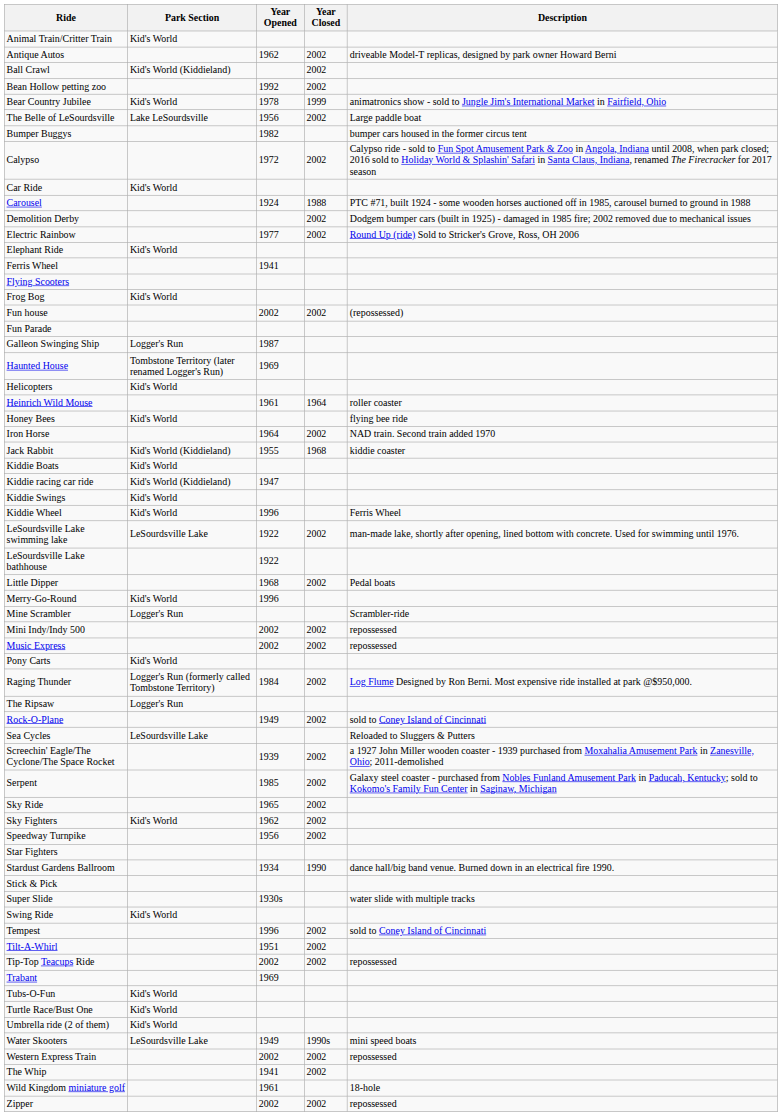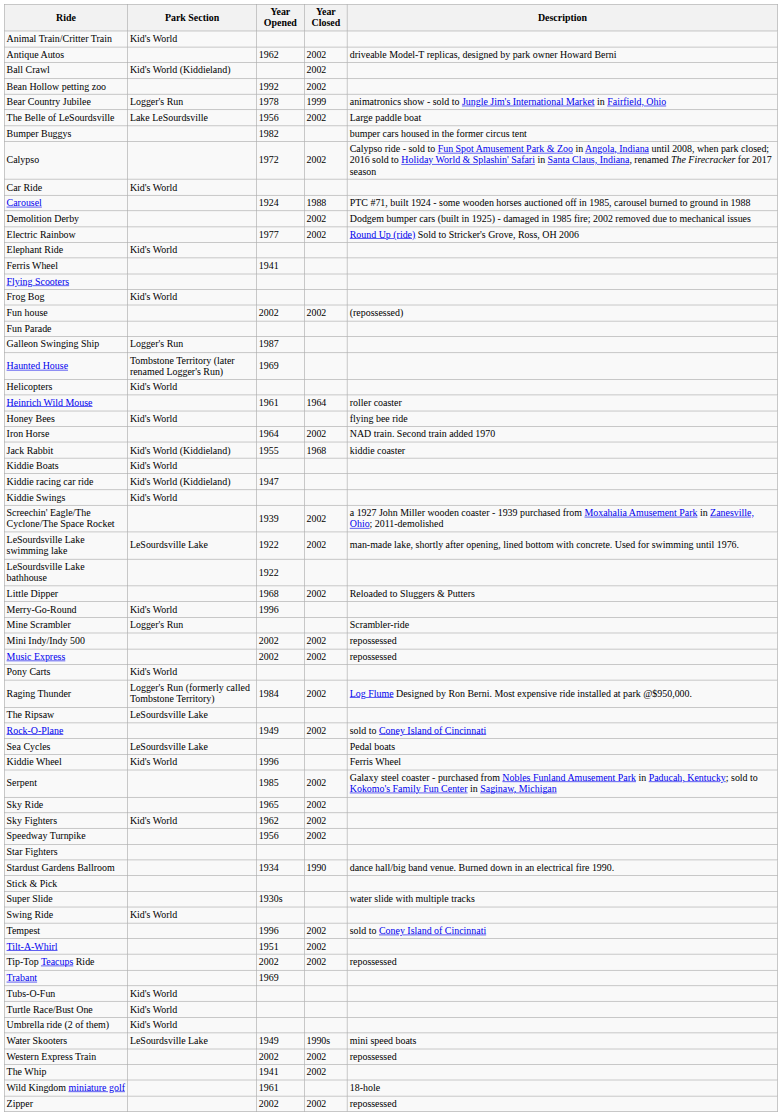Bear Country Jubilee | Park Section: Kid's World -> Logger's Run
rows swapped: Kiddie Wheel <-> Screechin' Eagle/The Cyclone/The Space Rocket
Little Dipper | Description: Pedal boats -> Reloaded to Sluggers & Putters
The Ripsaw | Park Section: Logger's Run -> LeSourdsville Lake
Sea Cycles | Description: Reloaded to Sluggers & Putters -> Pedal boats
